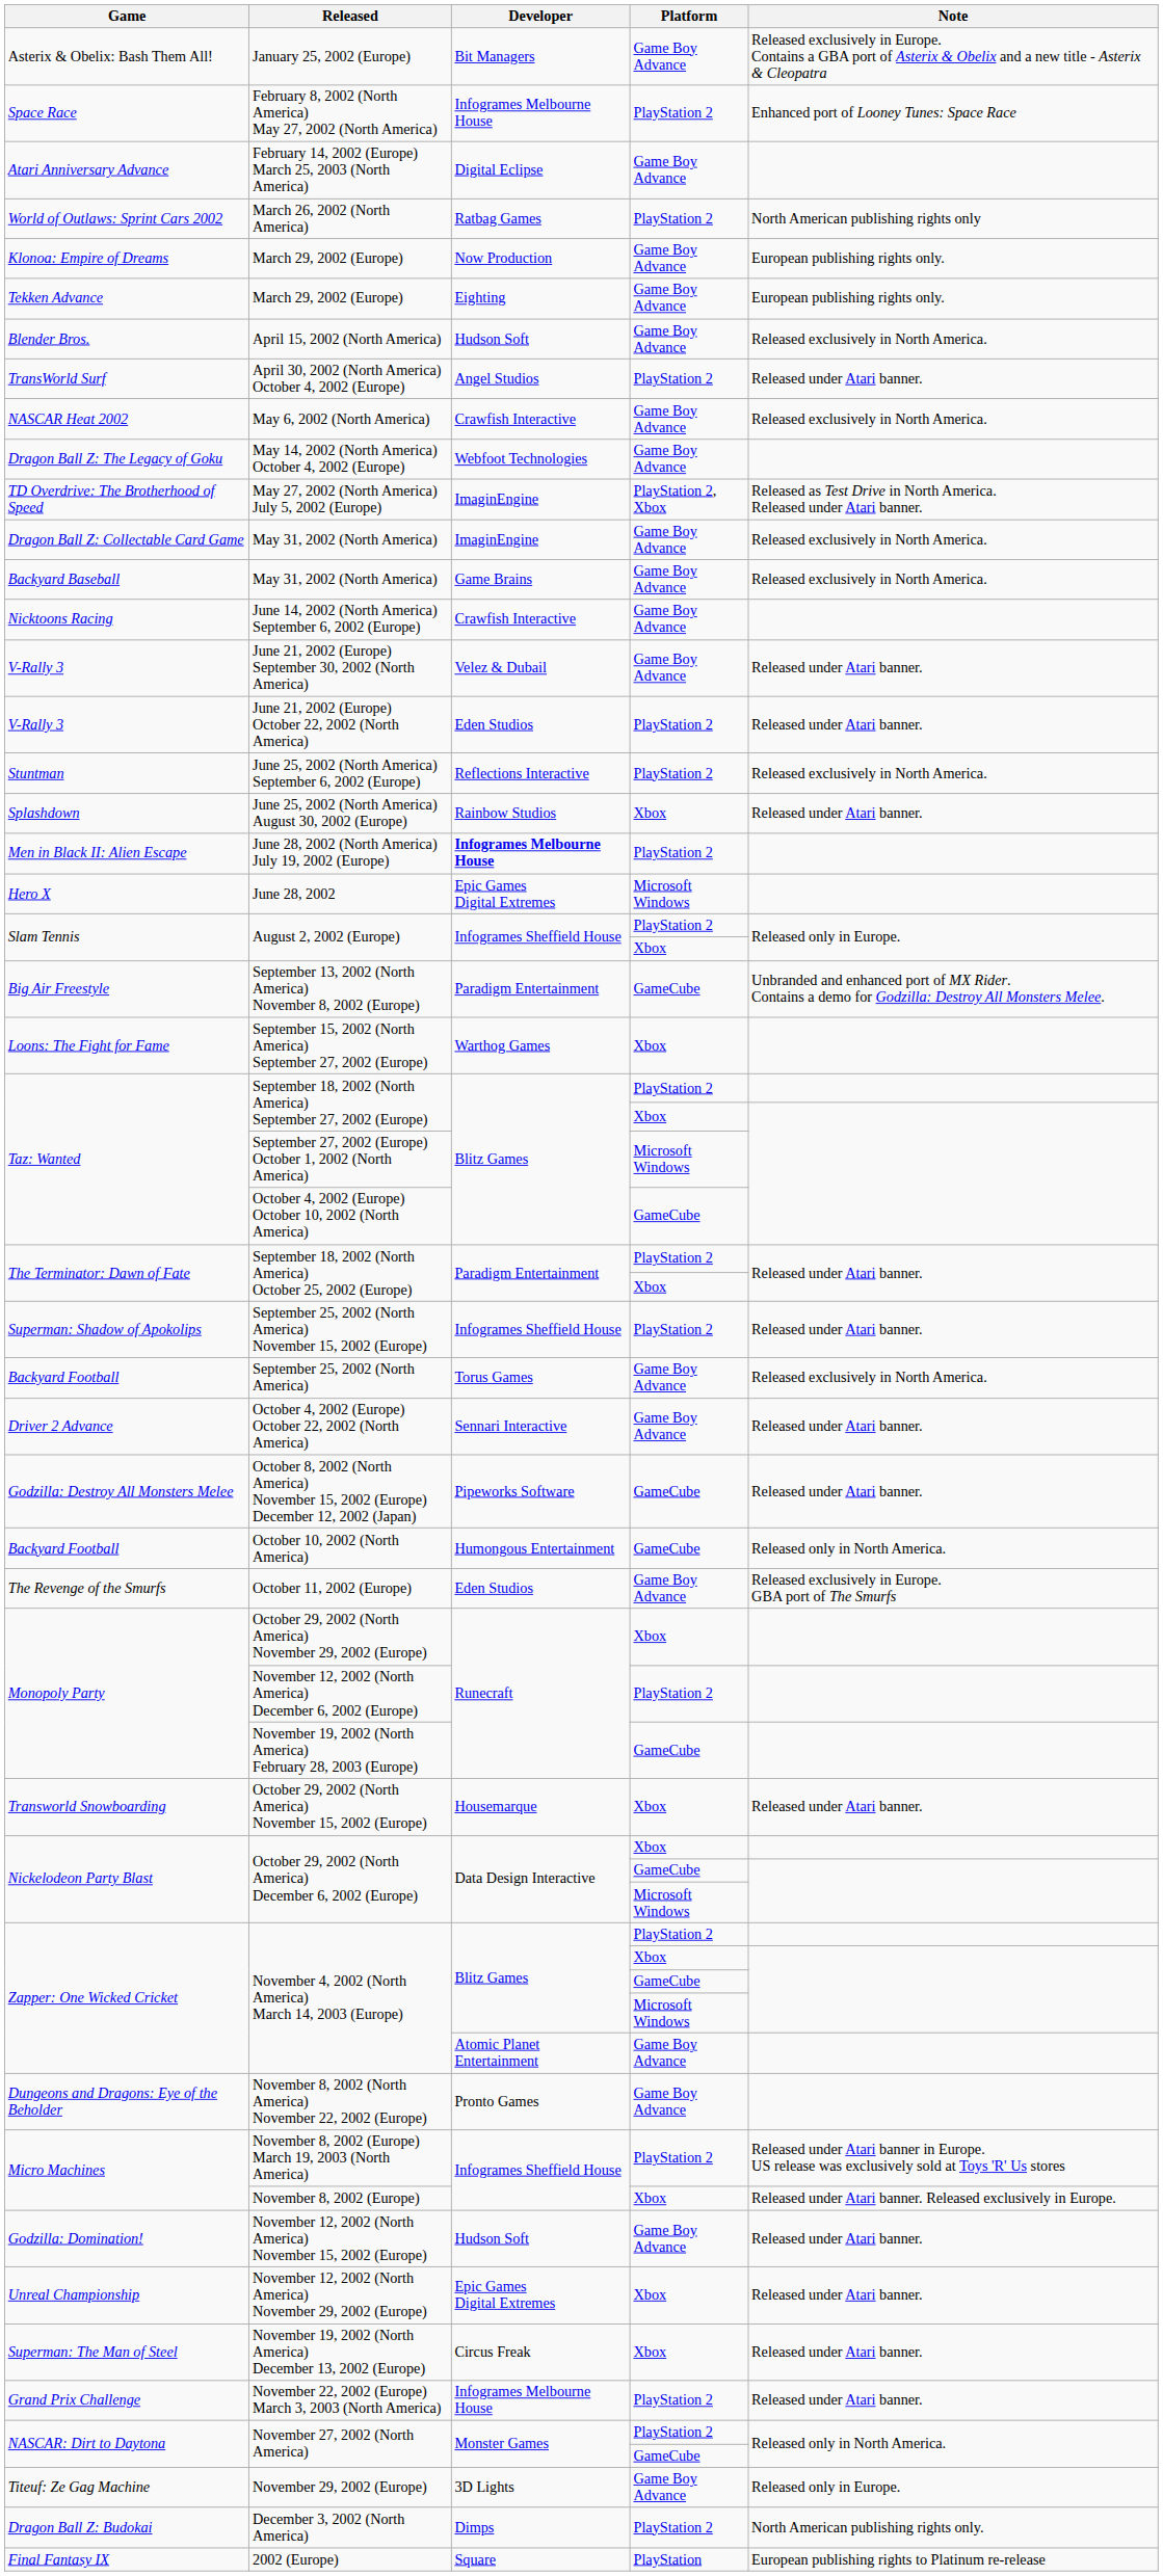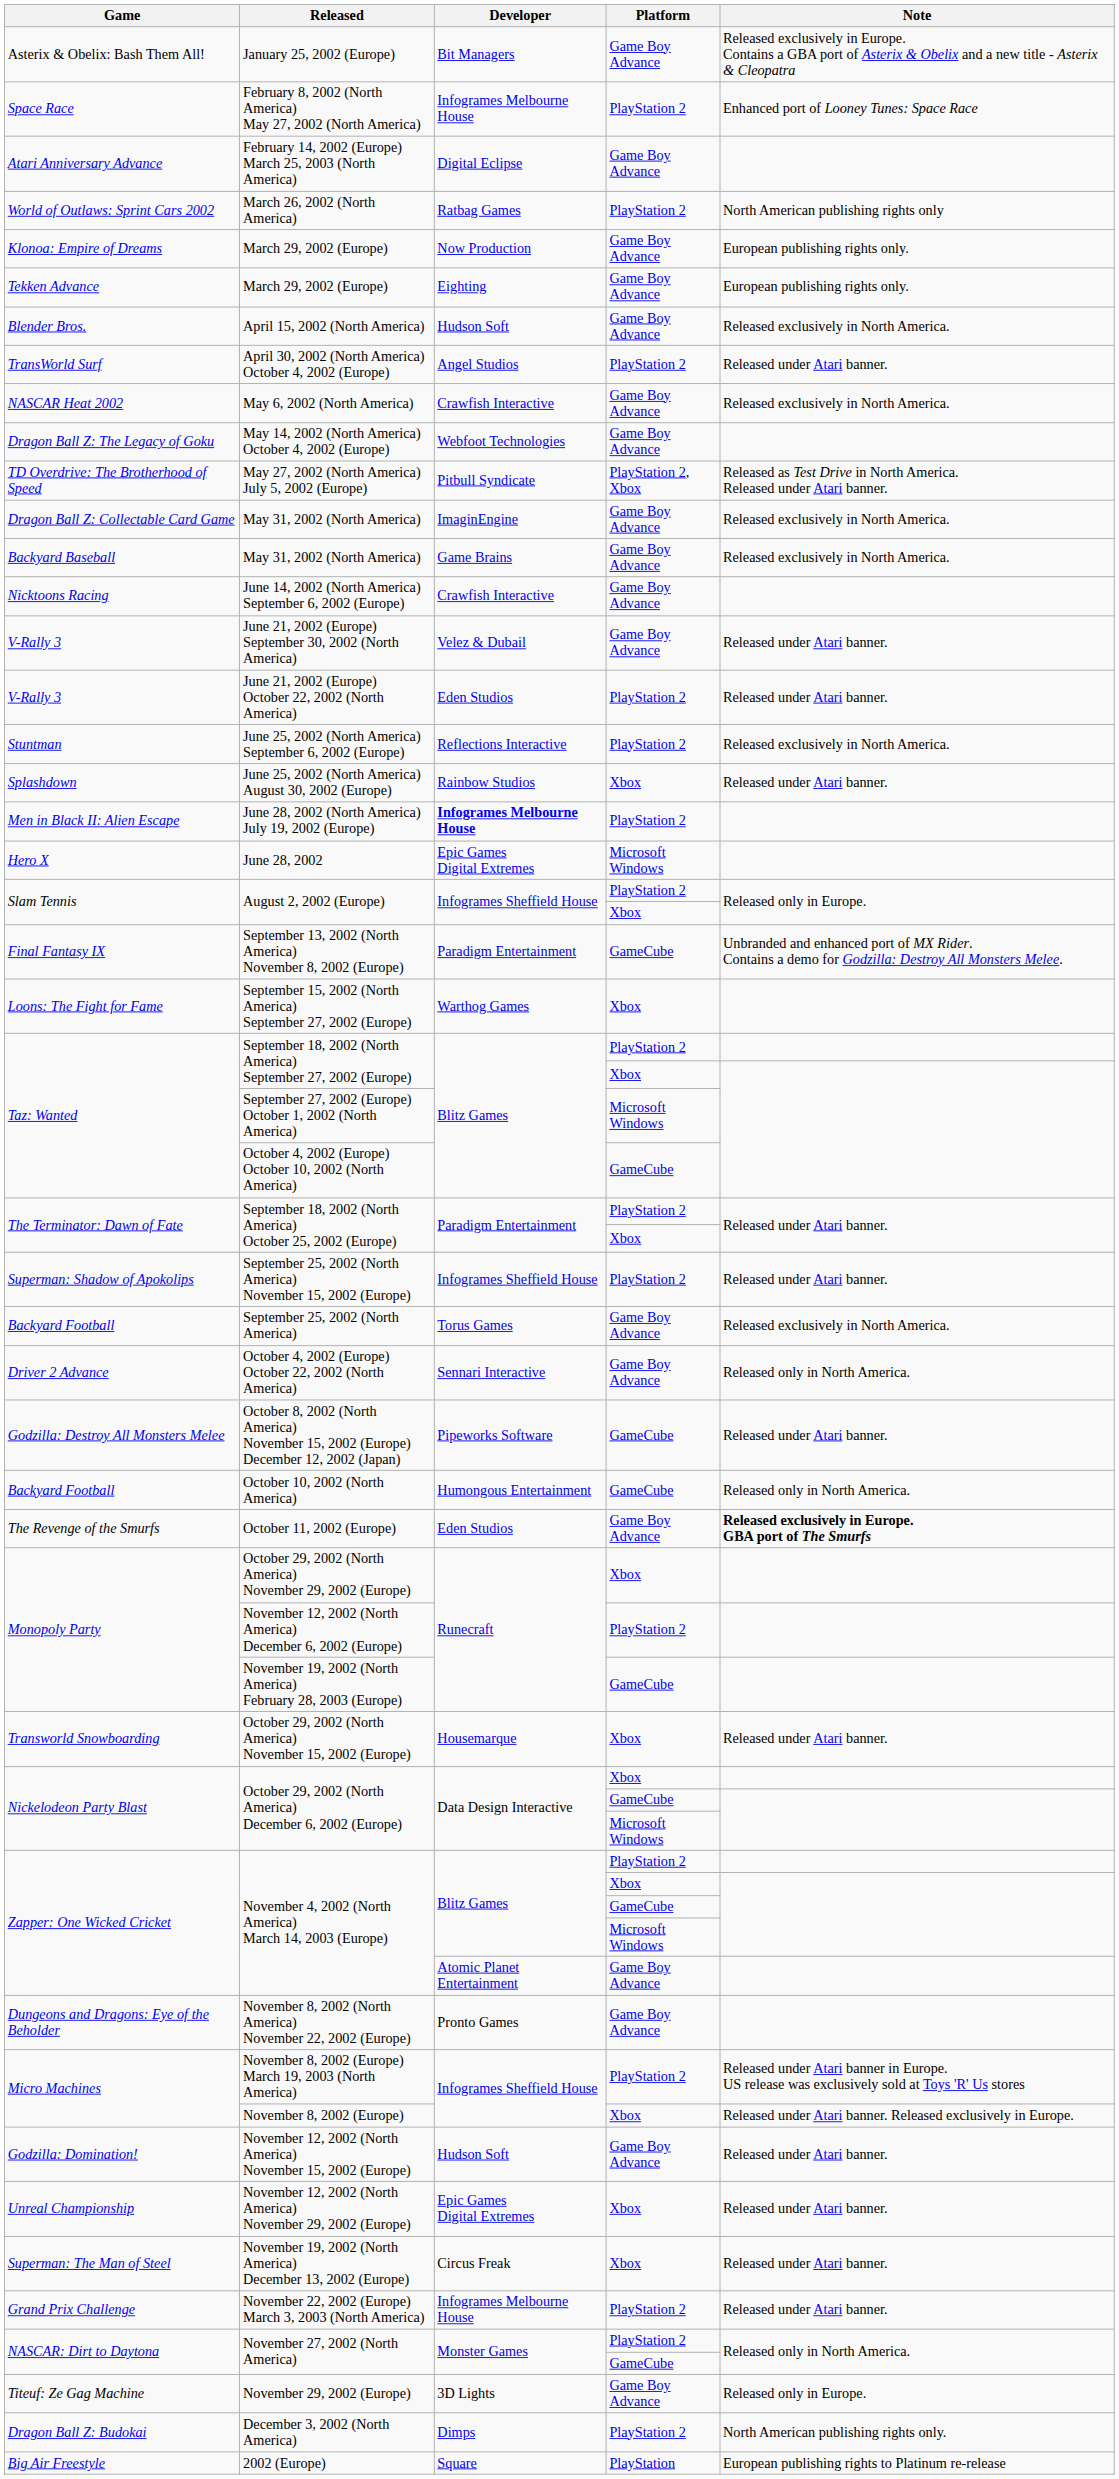May 27, 2002 (North America) July 5, 2002 (Europe) | Developer: ImaginEngine -> Pitbull Syndicate
September 13, 2002 (North America) November 8, 2002 (Europe) | Game: Big Air Freestyle -> Final Fantasy IX
October 4, 2002 (Europe) October 22, 2002 (North America) | Note: Released under Atari banner. -> Released only in North America.
October 11, 2002 (Europe) | Note: normal -> bold
2002 (Europe) | Game: Final Fantasy IX -> Big Air Freestyle
